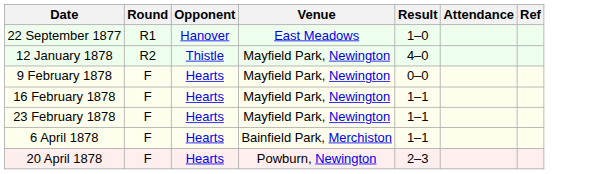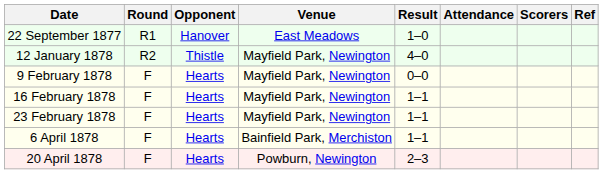+ column: Scorers
